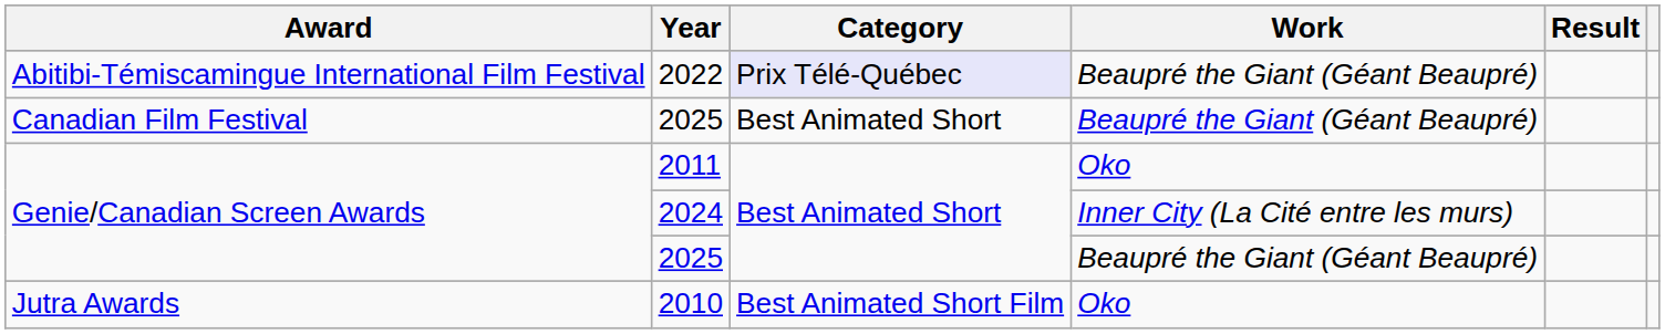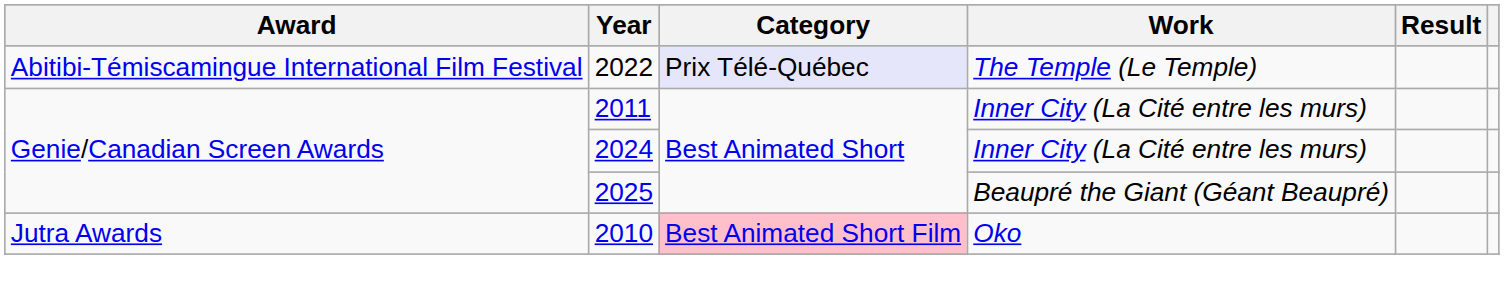2022 | Work: Beaupré the Giant (Géant Beaupré) -> The Temple (Le Temple)
- row: Canadian Film Festival | 2025 | Best Animated Short | Beaupré the Giant (Géant Beaupré)
2011 | Work: Oko -> Inner City (La Cité entre les murs)
2010 | Category: no background -> pink background
